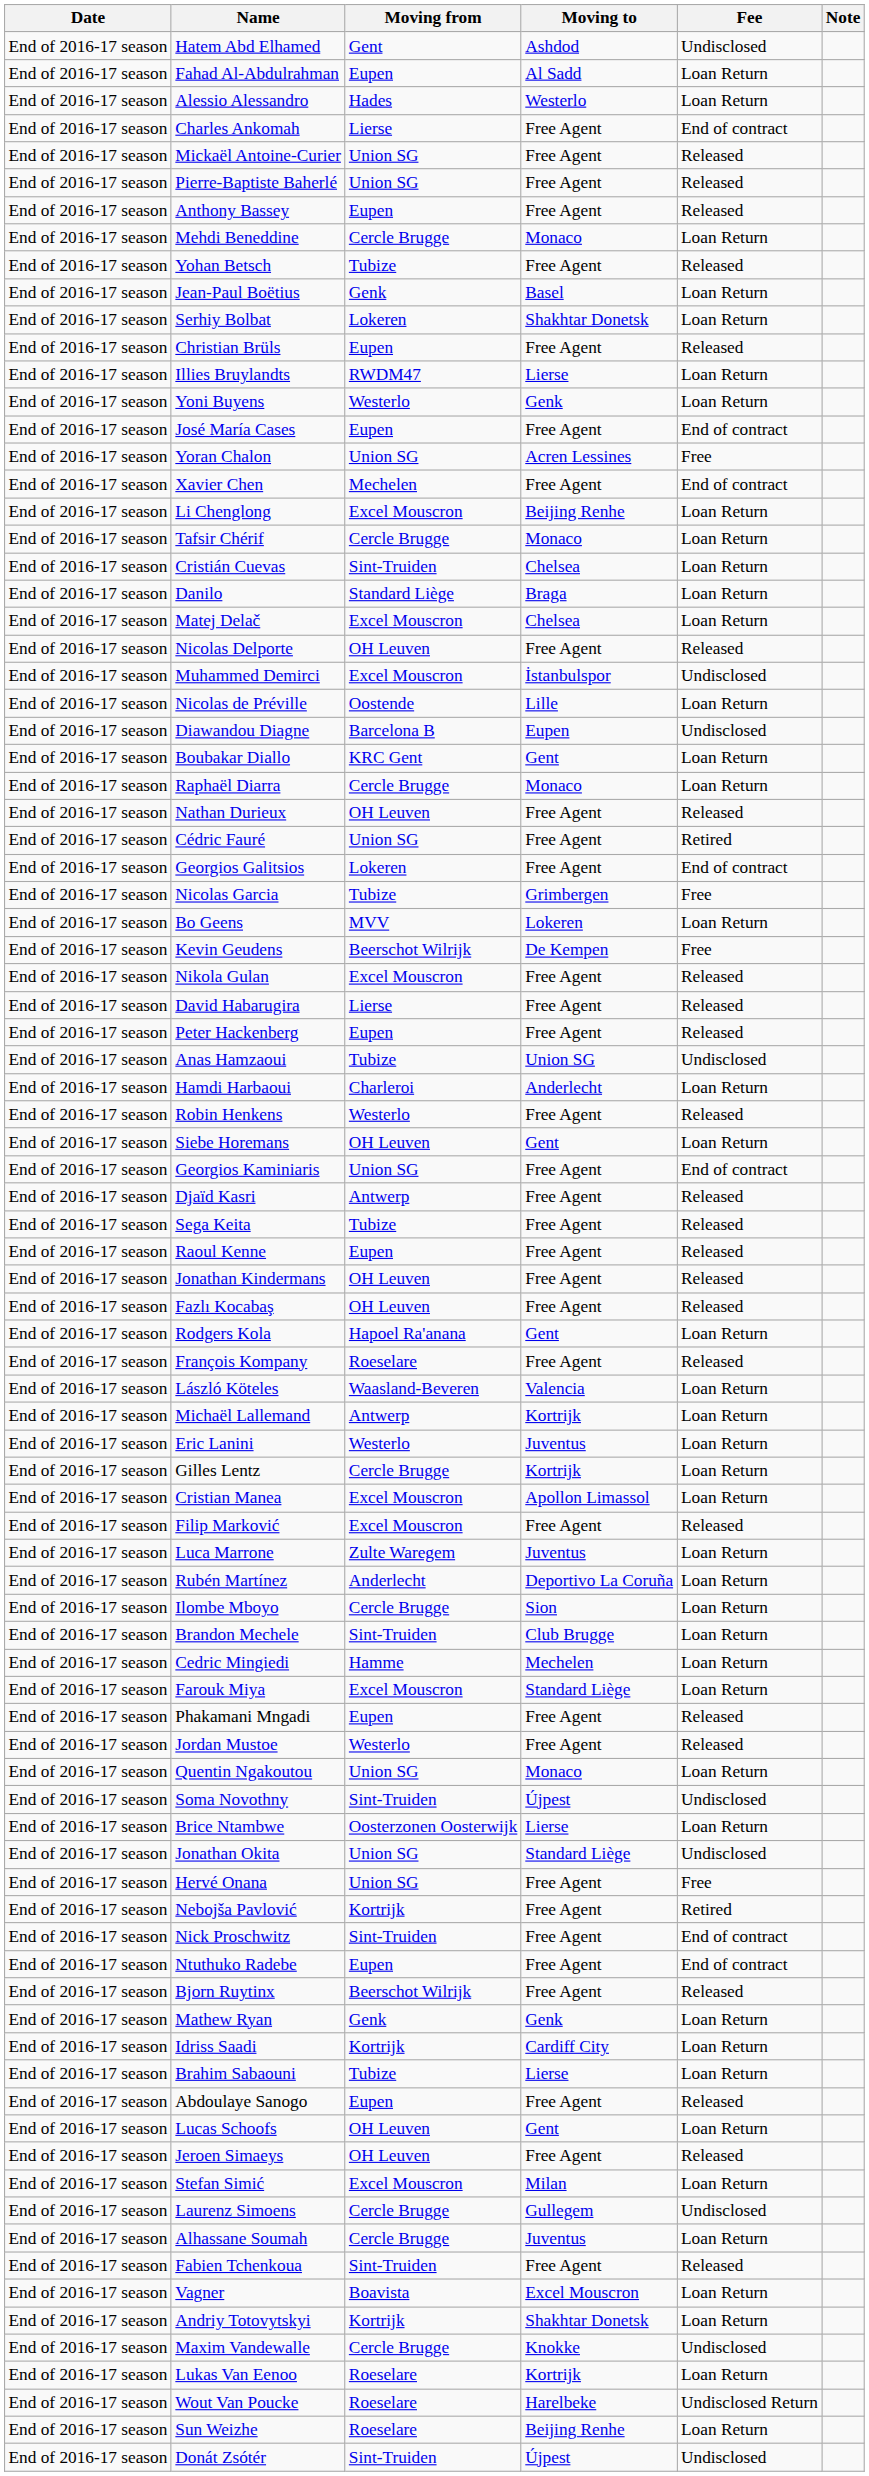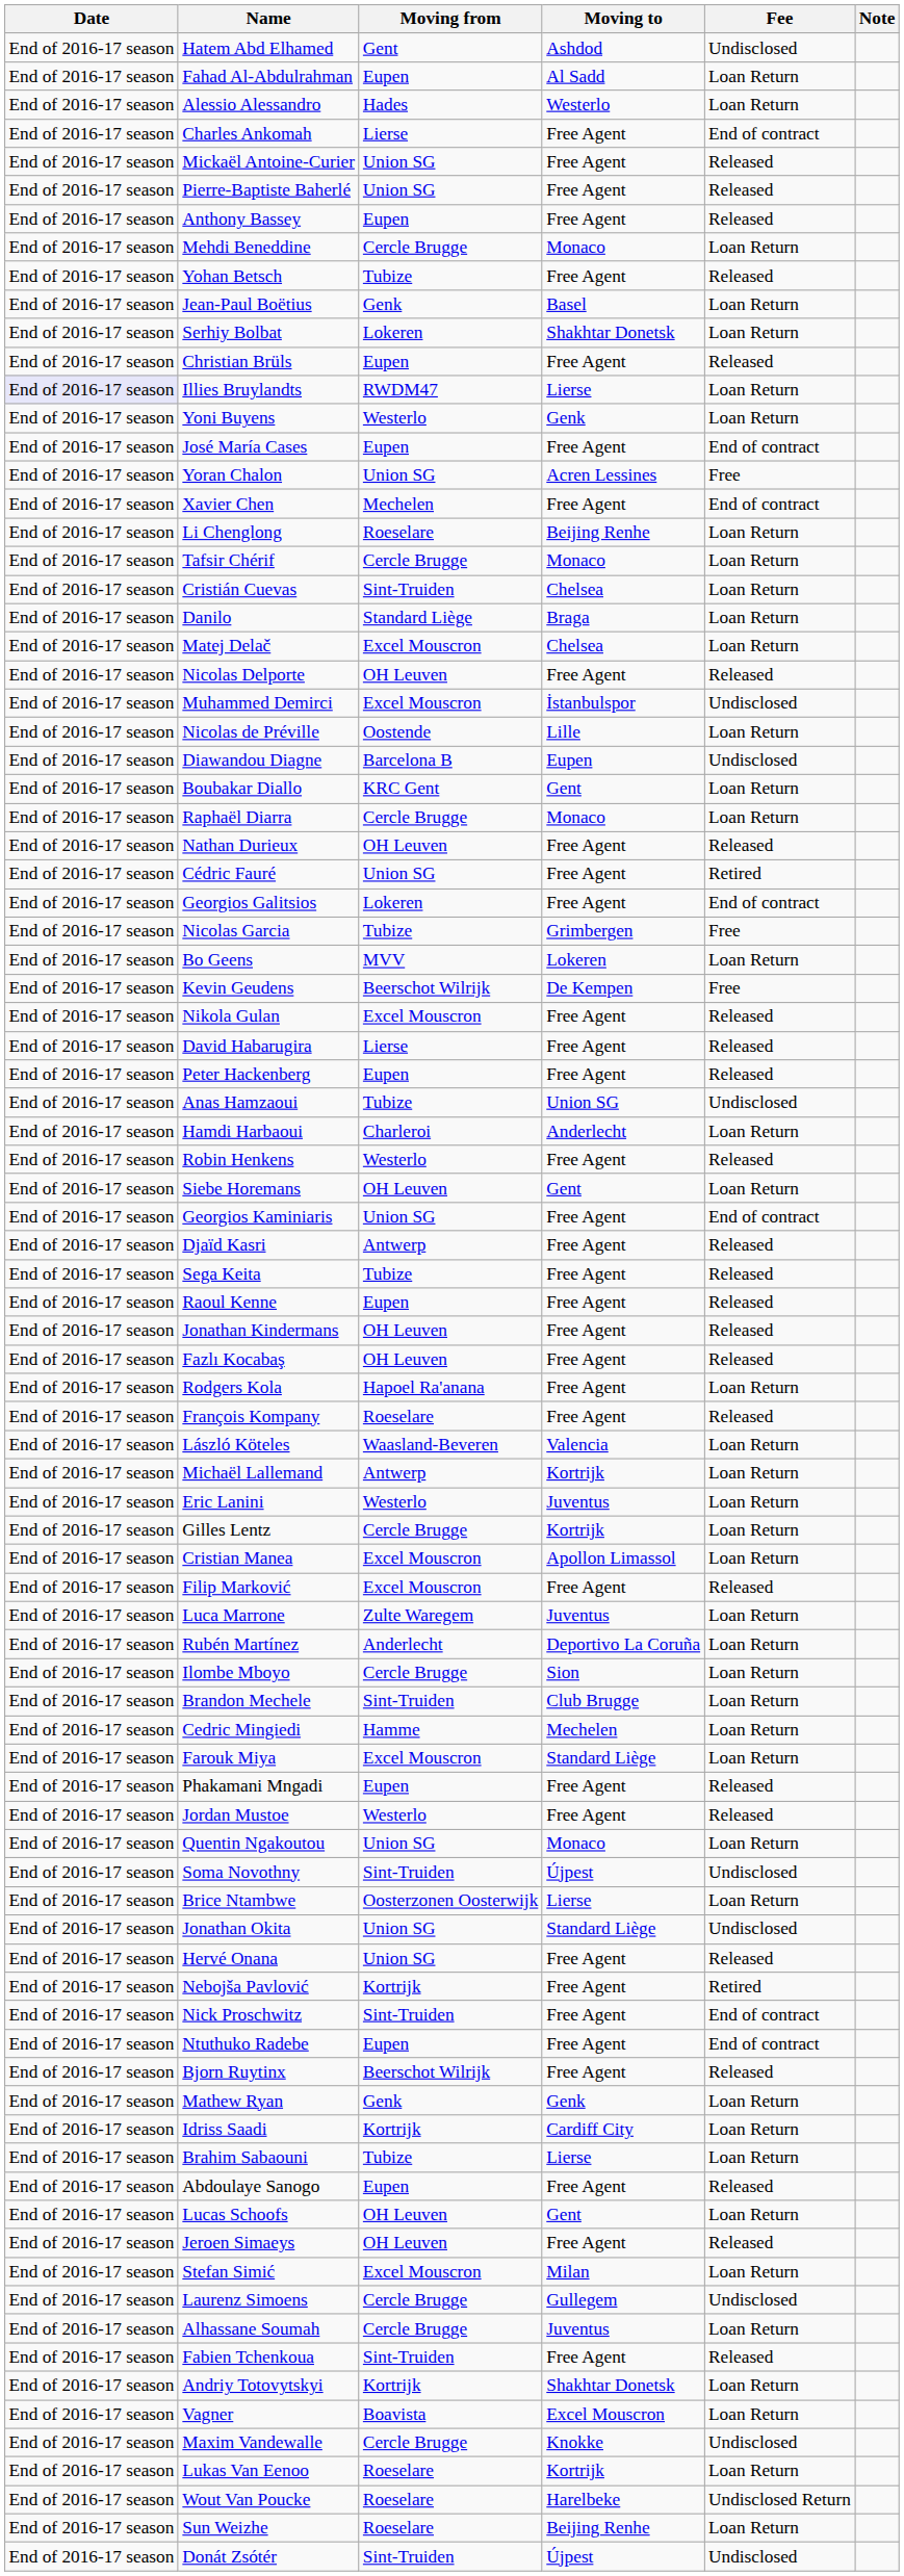Illies Bruylandts | Date: no background -> lavender background
Li Chenglong | Moving from: Excel Mouscron -> Roeselare
Rodgers Kola | Moving to: Gent -> Free Agent
Hervé Onana | Fee: Free -> Released
rows swapped: Andriy Totovytskyi <-> Vagner
